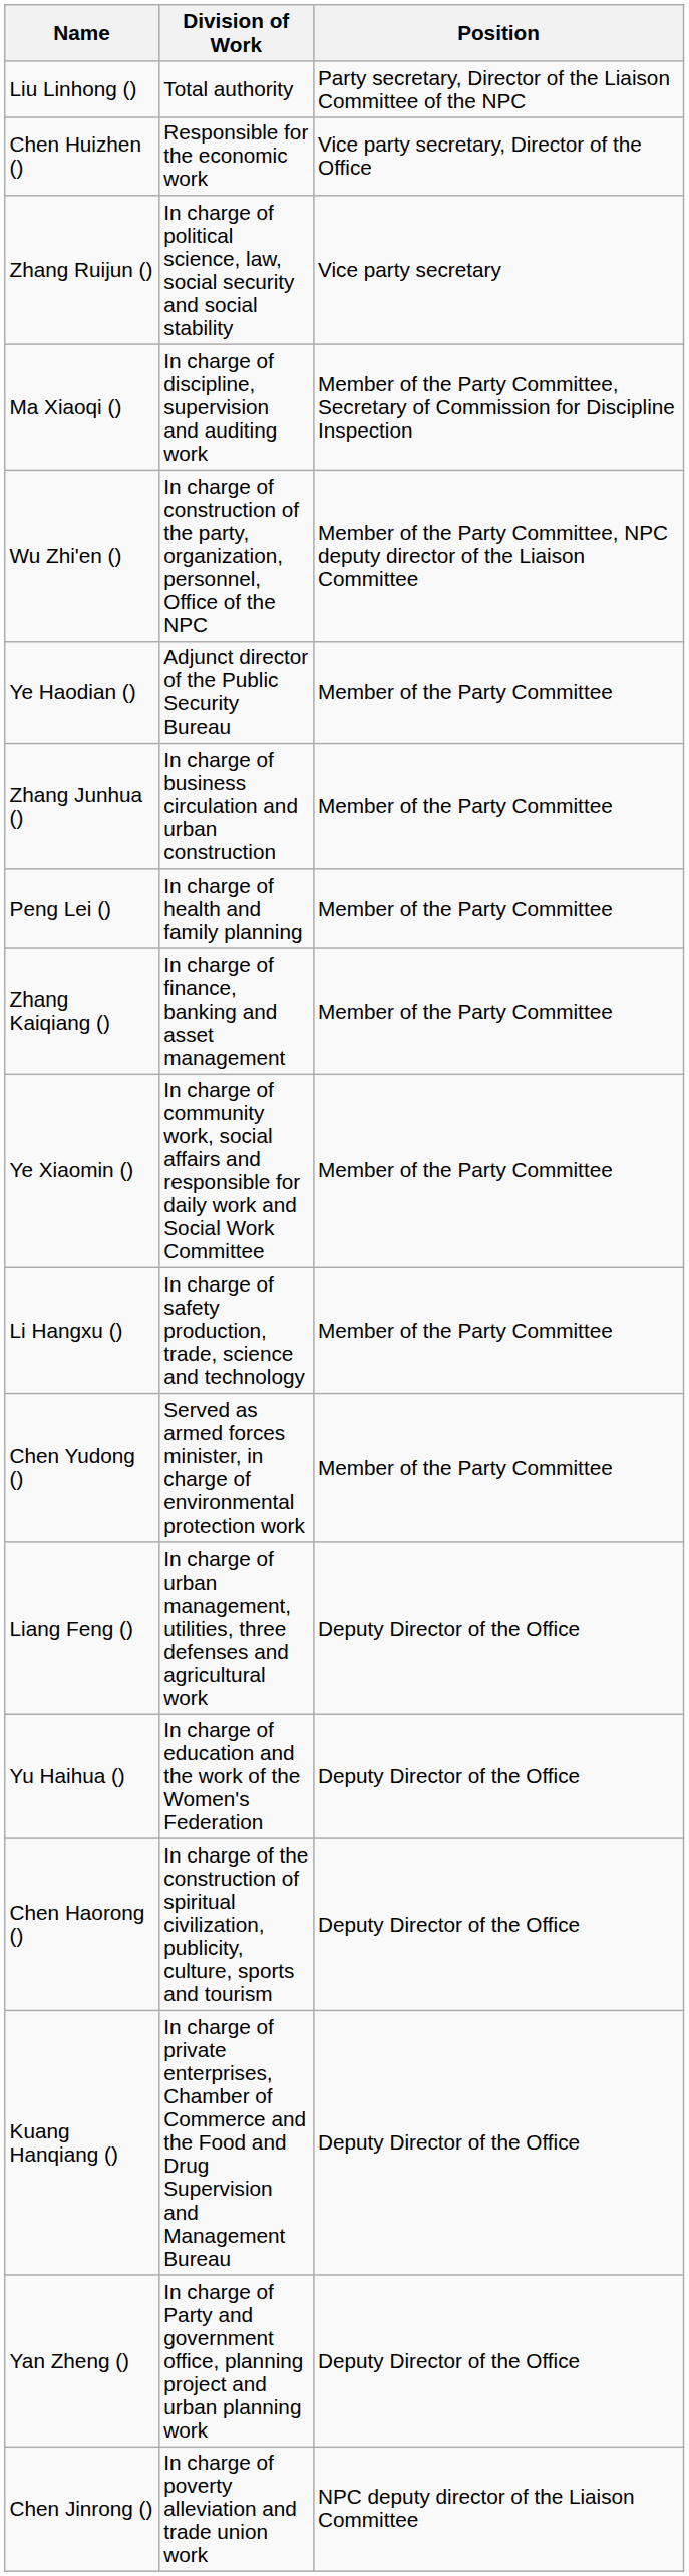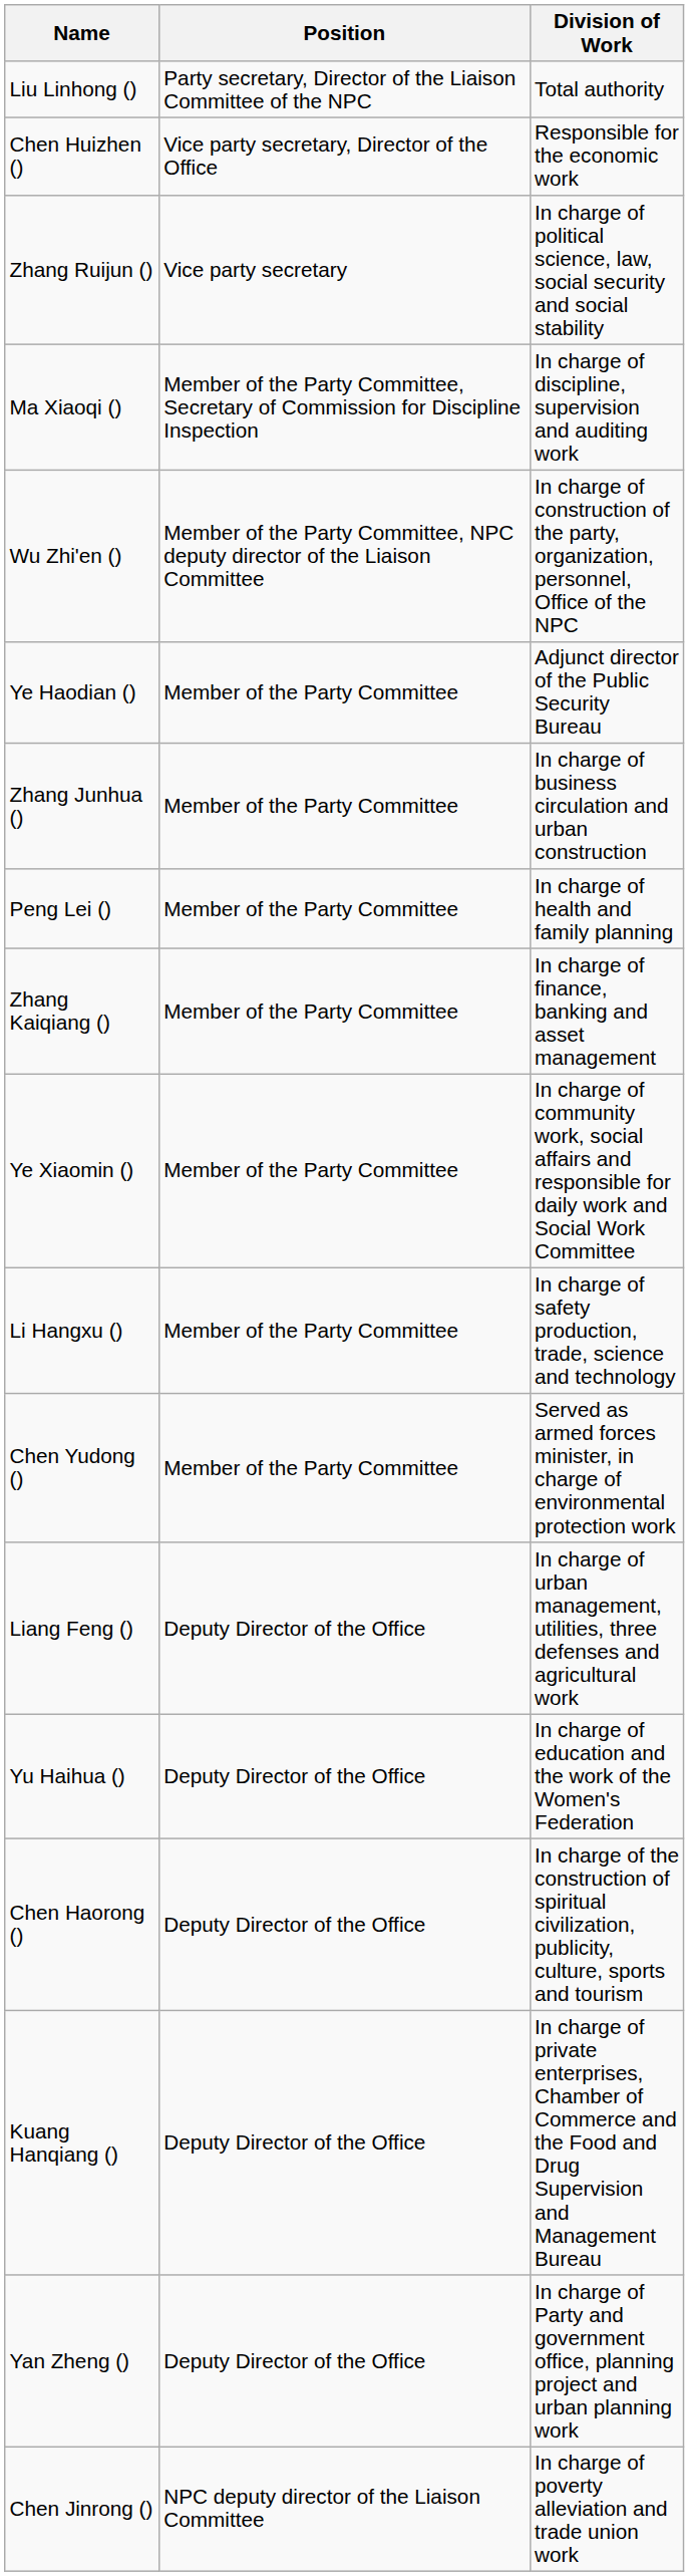columns swapped: Position <-> Division of Work
